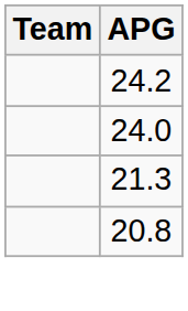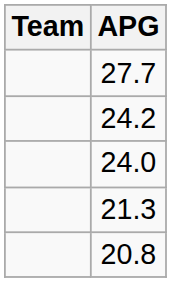+ row: 27.7
